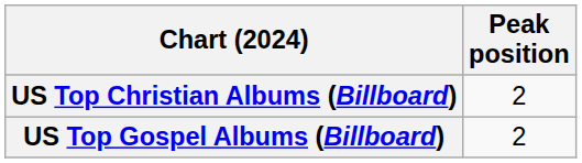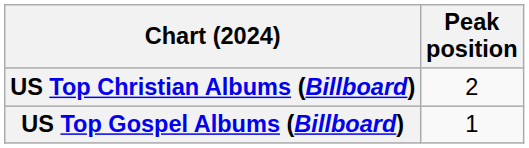US Top Gospel Albums (Billboard) | Peak position: 2 -> 1
